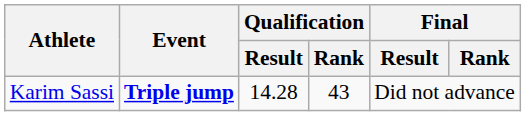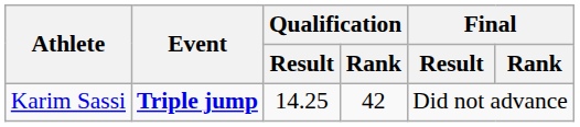Karim Sassi | Qualification / Result: 14.28 -> 14.25
Karim Sassi | Qualification / Rank: 43 -> 42
